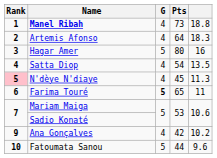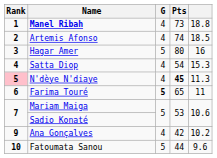Artemis Afonso | Pts: 64 -> 74
Artemis Afonso | column 5: 18.3 -> 18.5
Satta Diop | column 5: 13.5 -> 15.3
N'dèye N'diaye | Pts: normal -> bold
